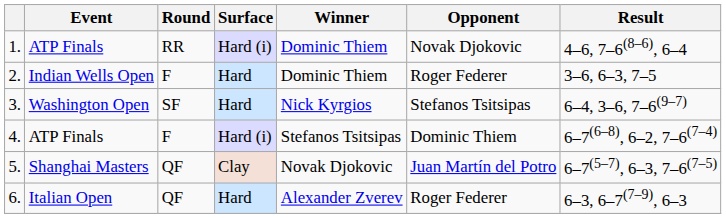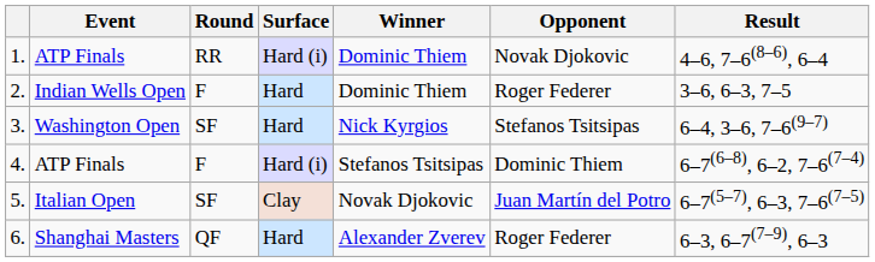5. | Event: Shanghai Masters -> Italian Open
5. | Round: QF -> SF
6. | Event: Italian Open -> Shanghai Masters
